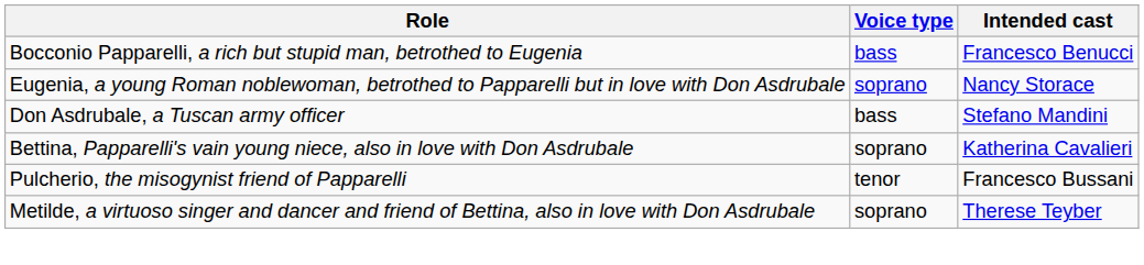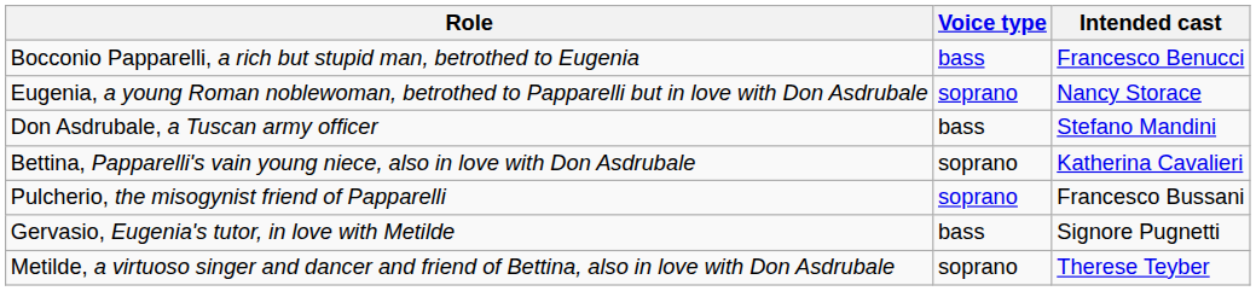Pulcherio, the misogynist friend of Papparelli | Voice type: tenor -> soprano
+ row: Gervasio, Eugenia's tutor, in love with Metilde | bass | Signore Pugnetti
